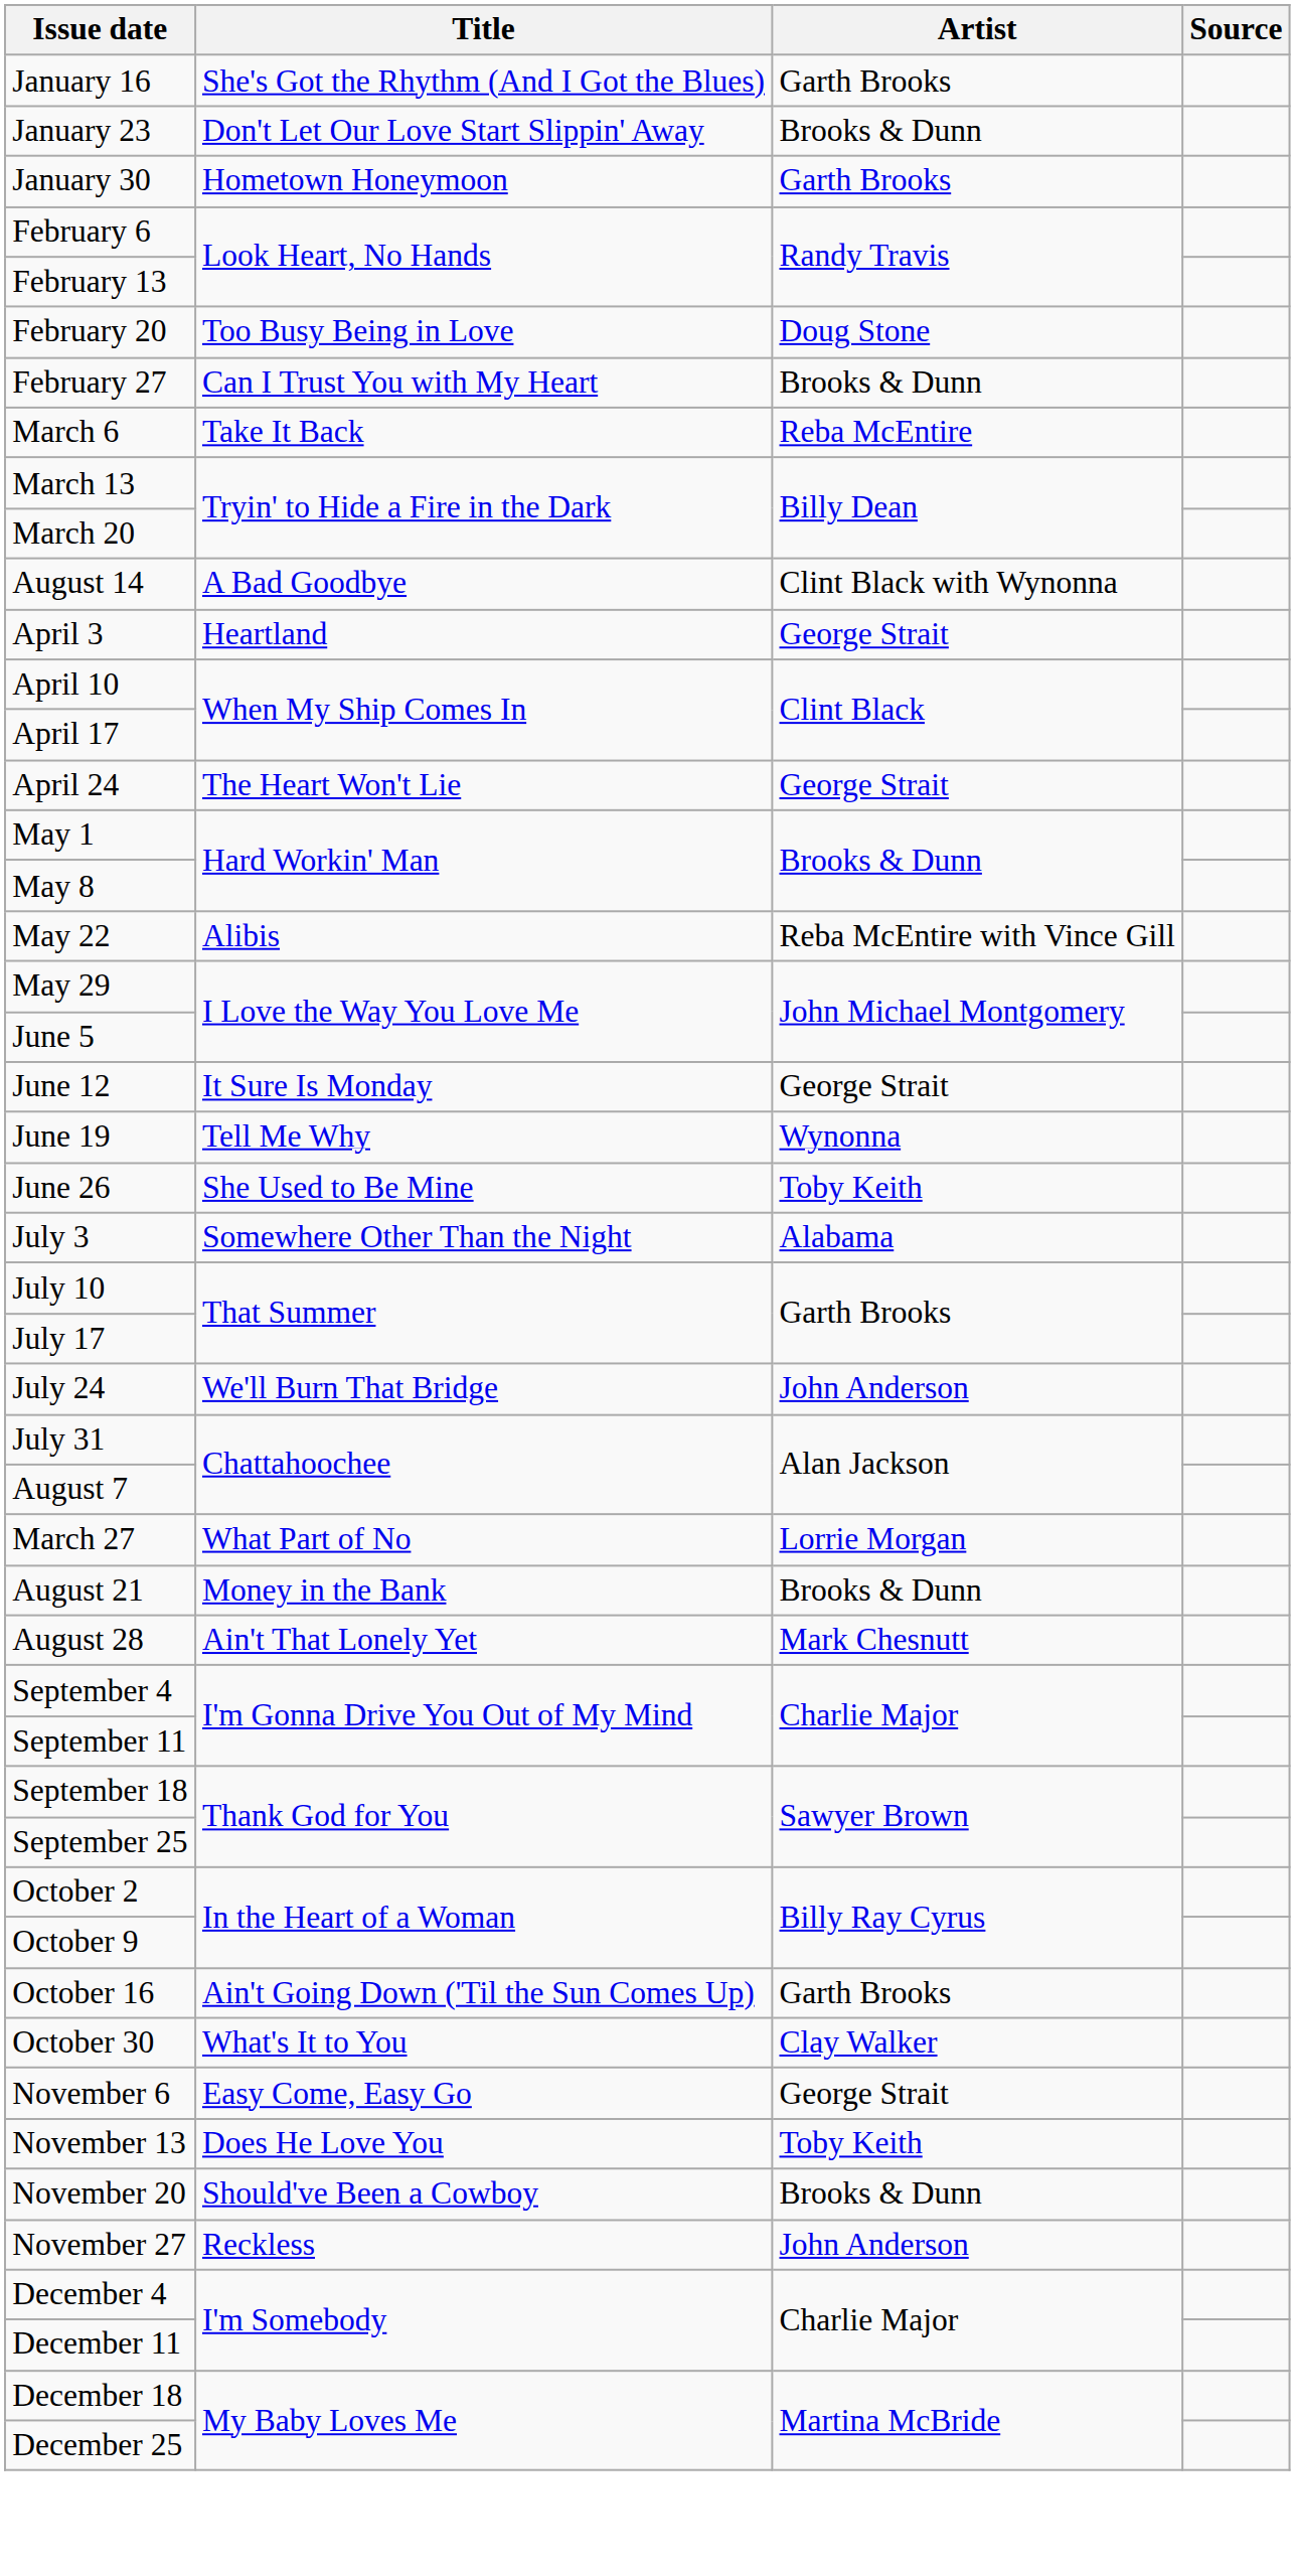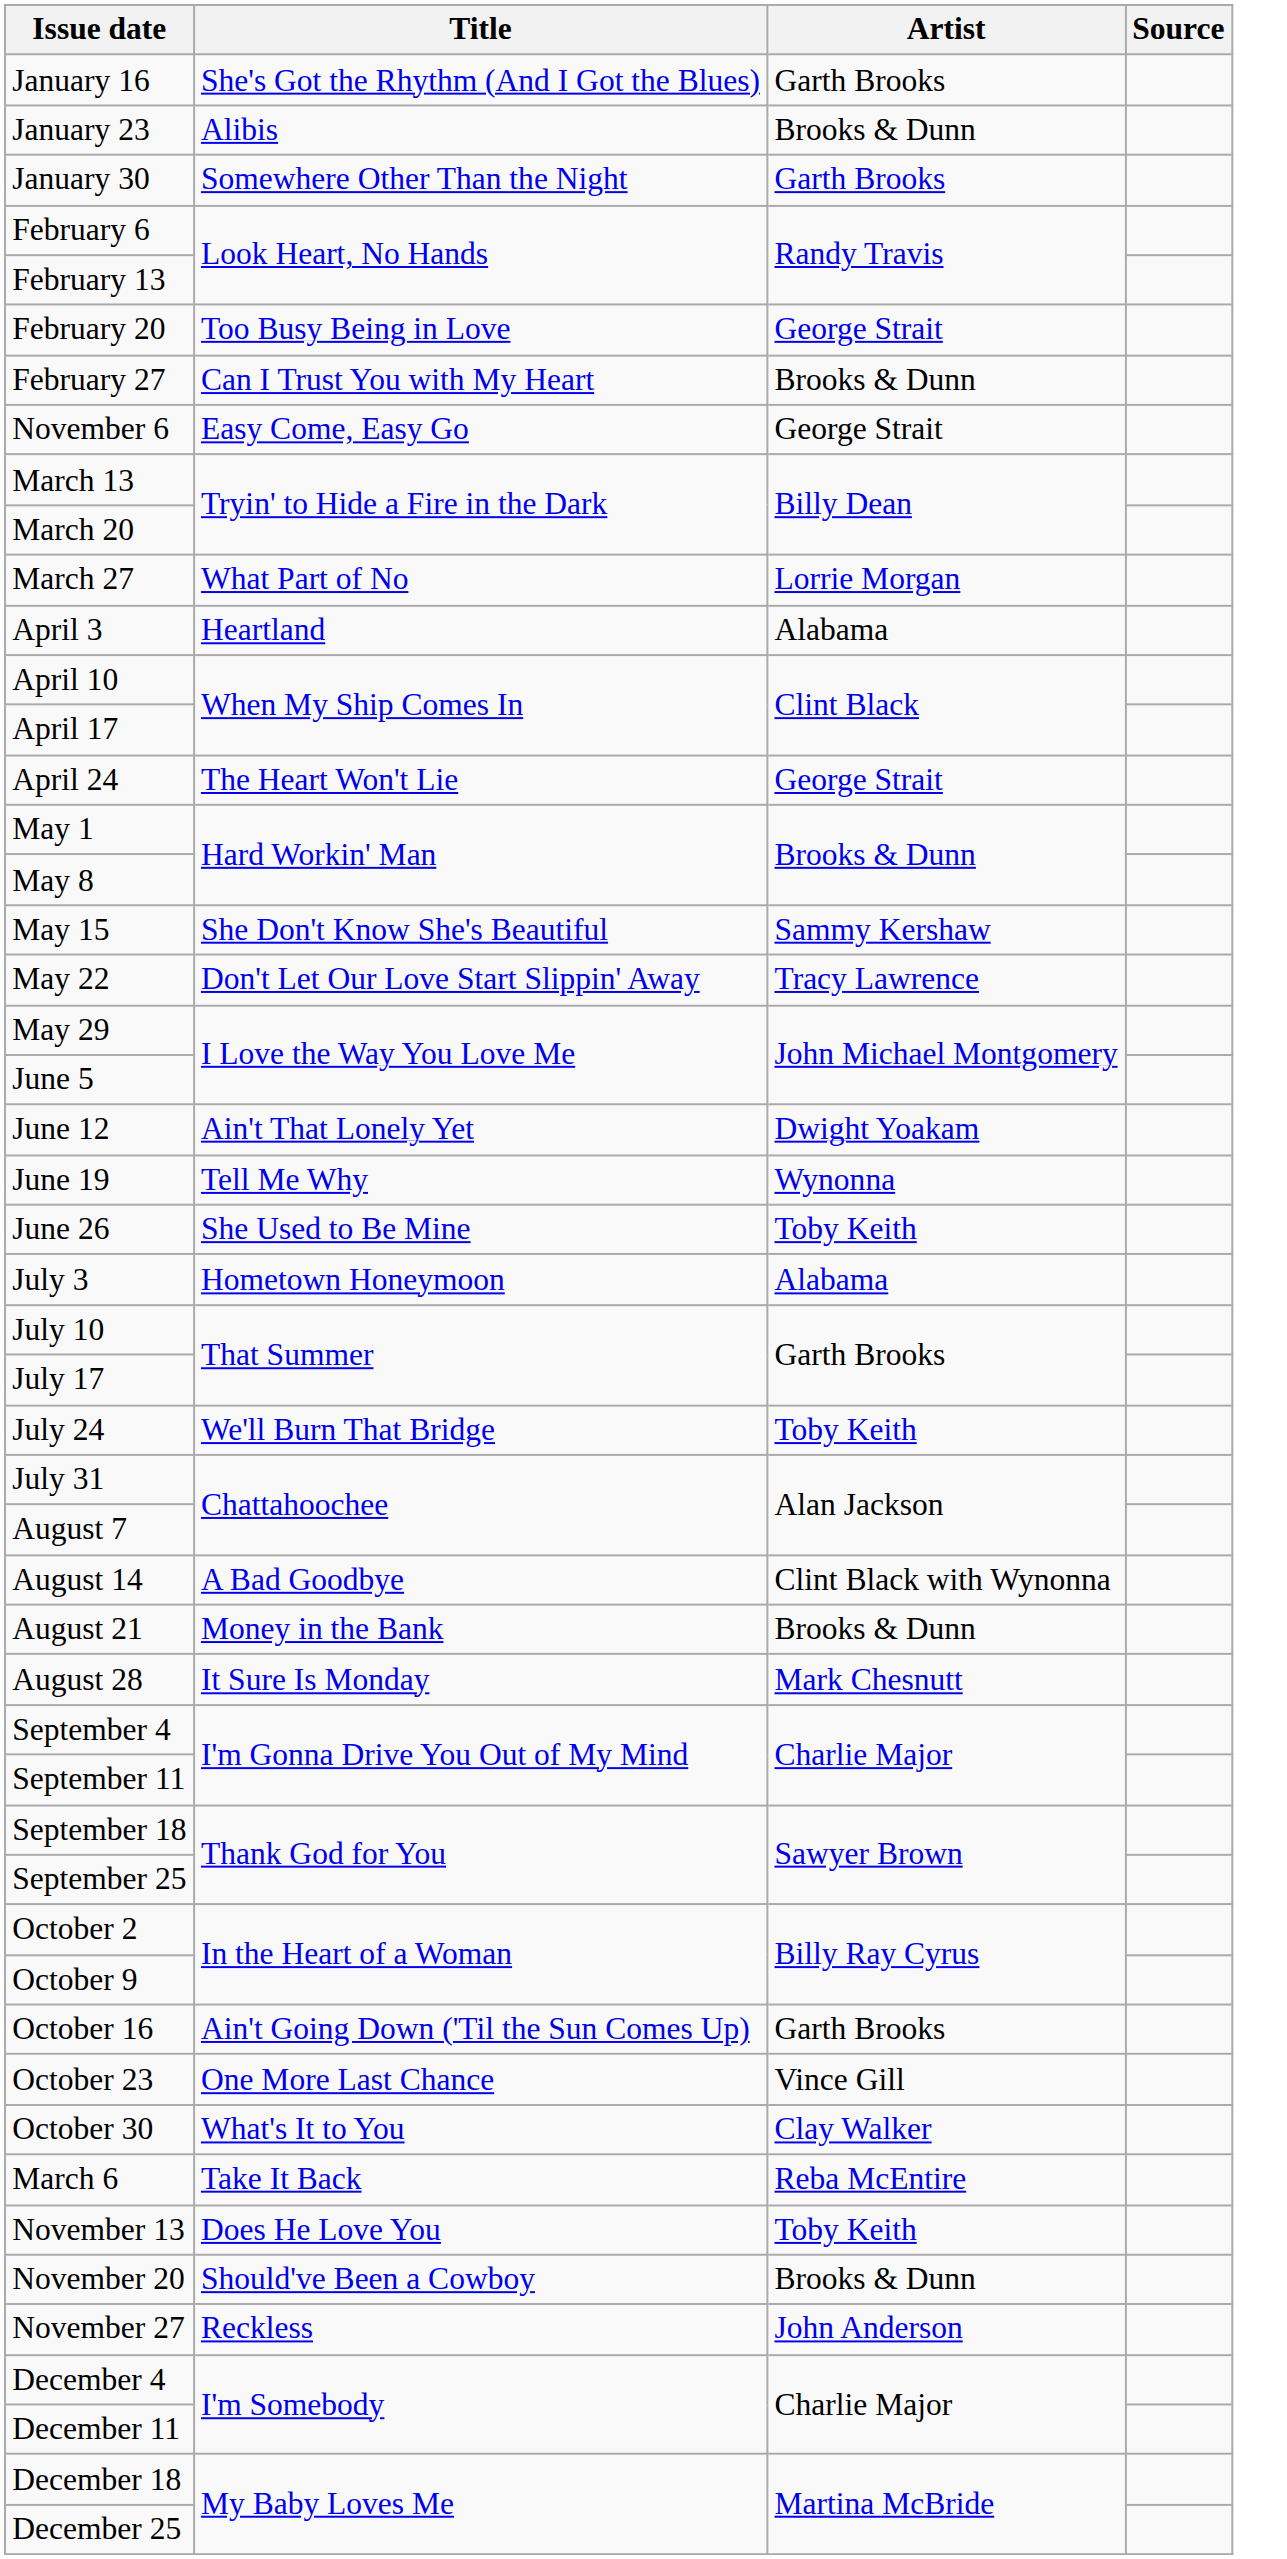January 23 | Title: Don't Let Our Love Start Slippin' Away -> Alibis
January 30 | Title: Hometown Honeymoon -> Somewhere Other Than the Night
February 20 | Artist: Doug Stone -> George Strait
rows swapped: March 6 <-> November 6
rows swapped: March 27 <-> August 14
April 3 | Artist: George Strait -> Alabama
+ row: May 15 | She Don't Know She's Beautiful | Sammy Kershaw
May 22 | Title: Alibis -> Don't Let Our Love Start Slippin' Away
May 22 | Artist: Reba McEntire with Vince Gill -> Tracy Lawrence
June 12 | Title: It Sure Is Monday -> Ain't That Lonely Yet
June 12 | Artist: George Strait -> Dwight Yoakam
July 3 | Title: Somewhere Other Than the Night -> Hometown Honeymoon
July 24 | Artist: John Anderson -> Toby Keith
August 28 | Title: Ain't That Lonely Yet -> It Sure Is Monday
+ row: October 23 | One More Last Chance | Vince Gill
